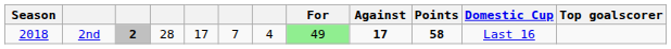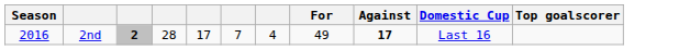- column: Points | 58
2nd | Season: 2018 -> 2016
2nd | For: lightgreen background -> no background
